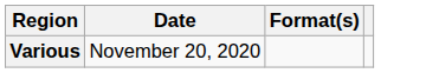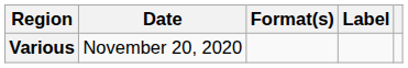+ column: Label
